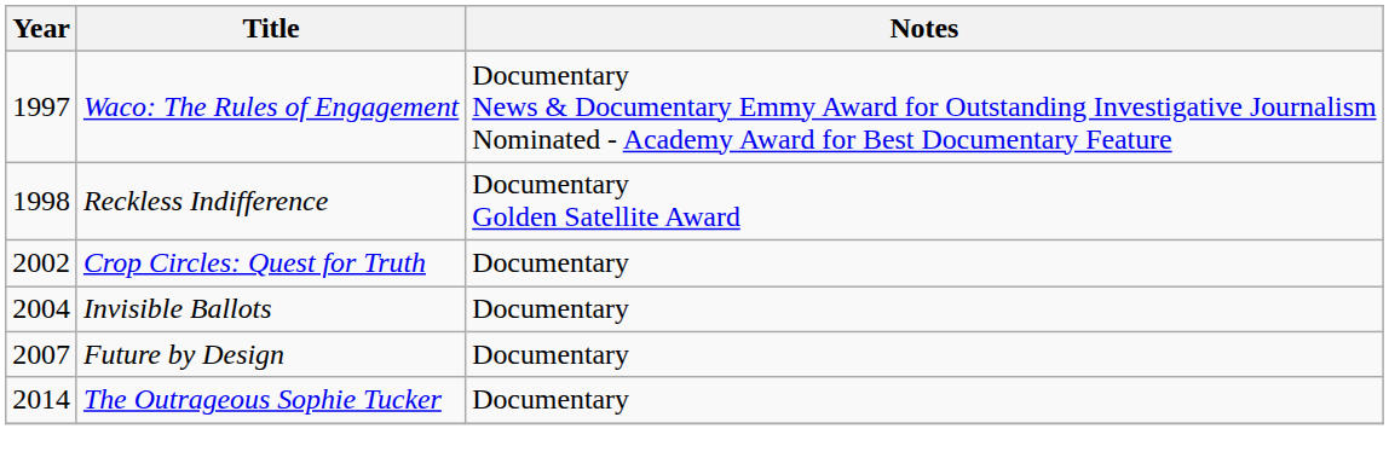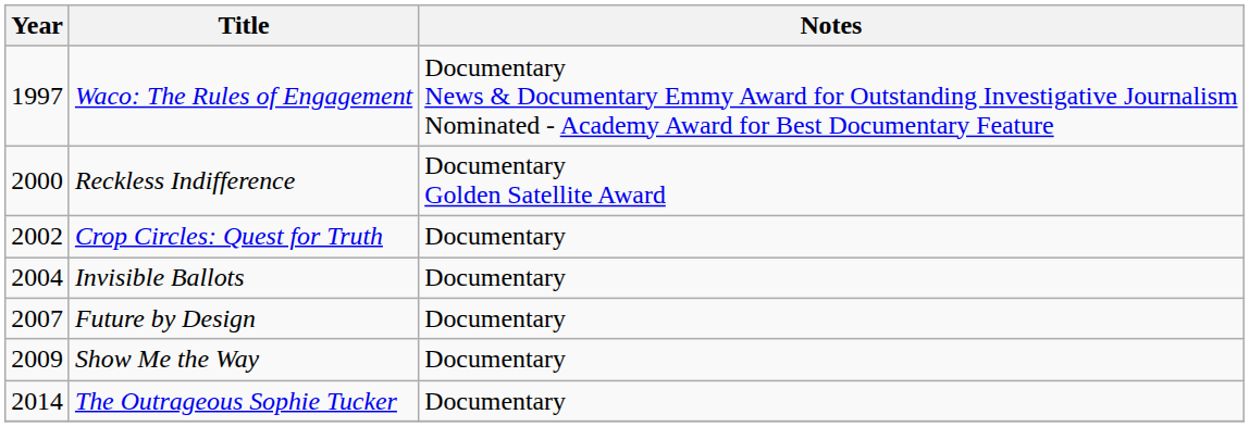Reckless Indifference | Year: 1998 -> 2000
+ row: 2009 | Show Me the Way | Documentary
